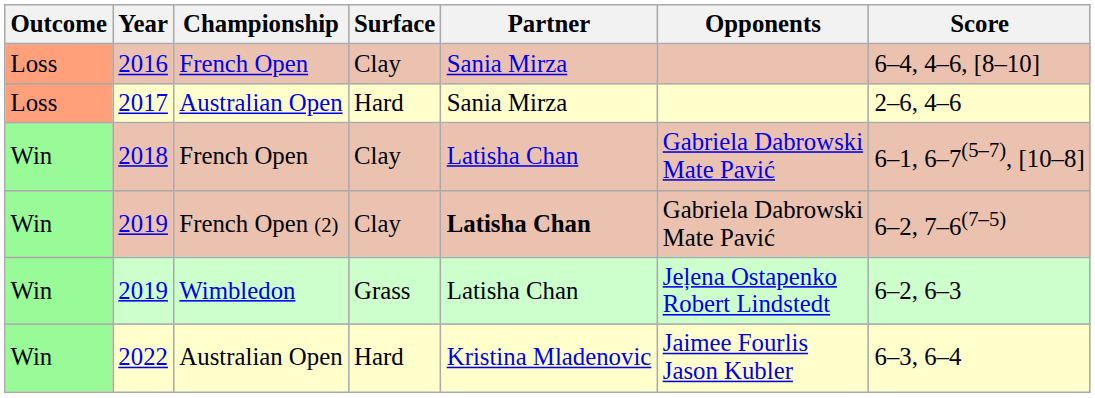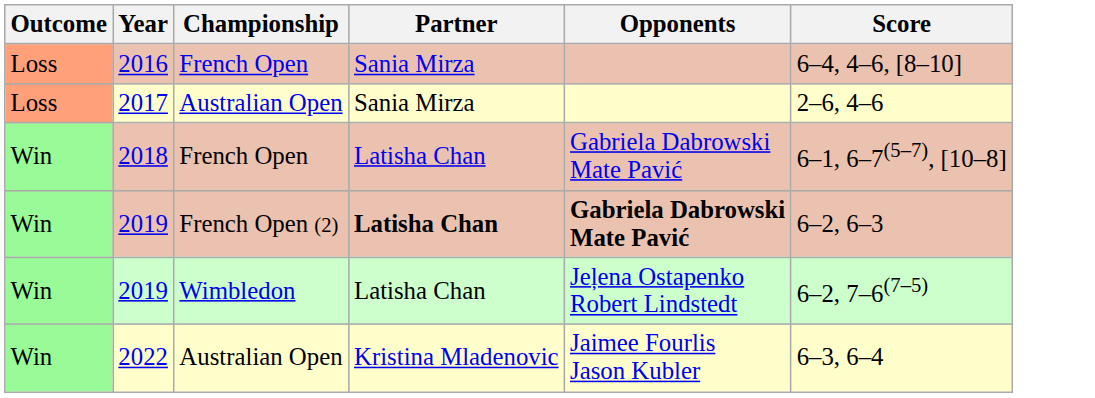- column: Surface | Clay | Hard | Clay | Clay | Grass | Hard
2019 / French Open (2) | Opponents: normal -> bold
2019 / French Open (2) | Score: 6–2, 7–6(7–5) -> 6–2, 6–3
2019 / Wimbledon | Score: 6–2, 6–3 -> 6–2, 7–6(7–5)
